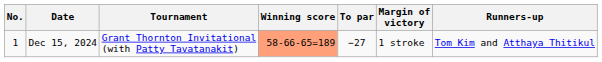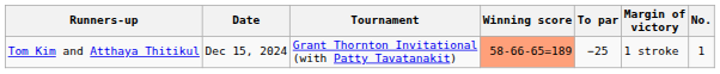columns swapped: No. <-> Runners-up
Dec 15, 2024 | To par: −27 -> −25
